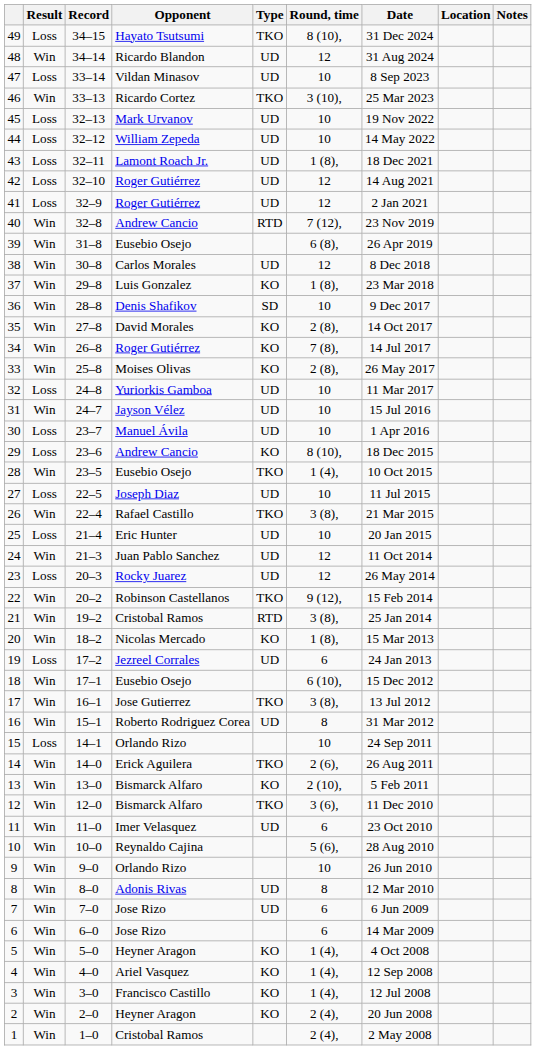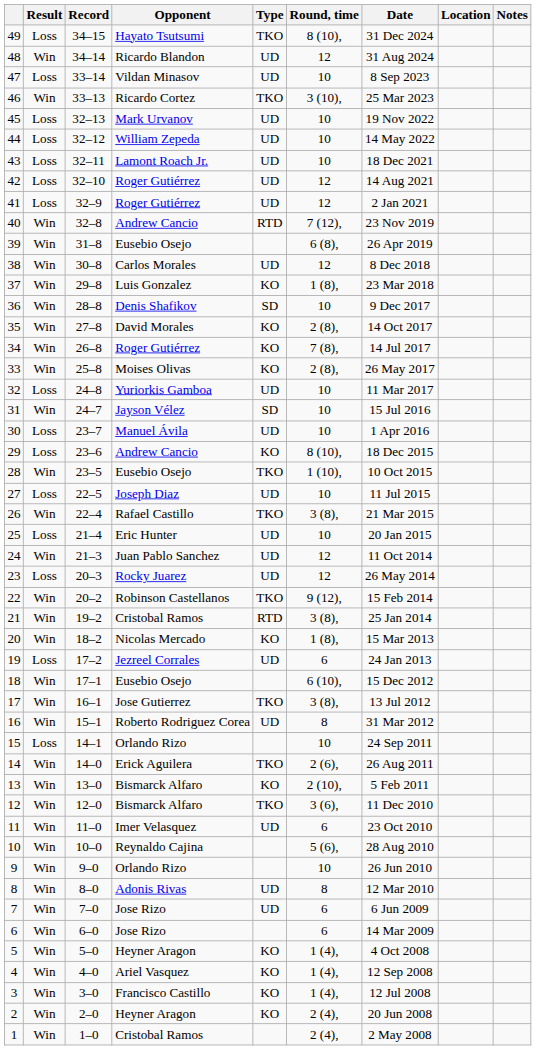43 | Round, time: 1 (8), -> 10
31 | Type: UD -> SD
28 | Round, time: 1 (4), -> 1 (10),
